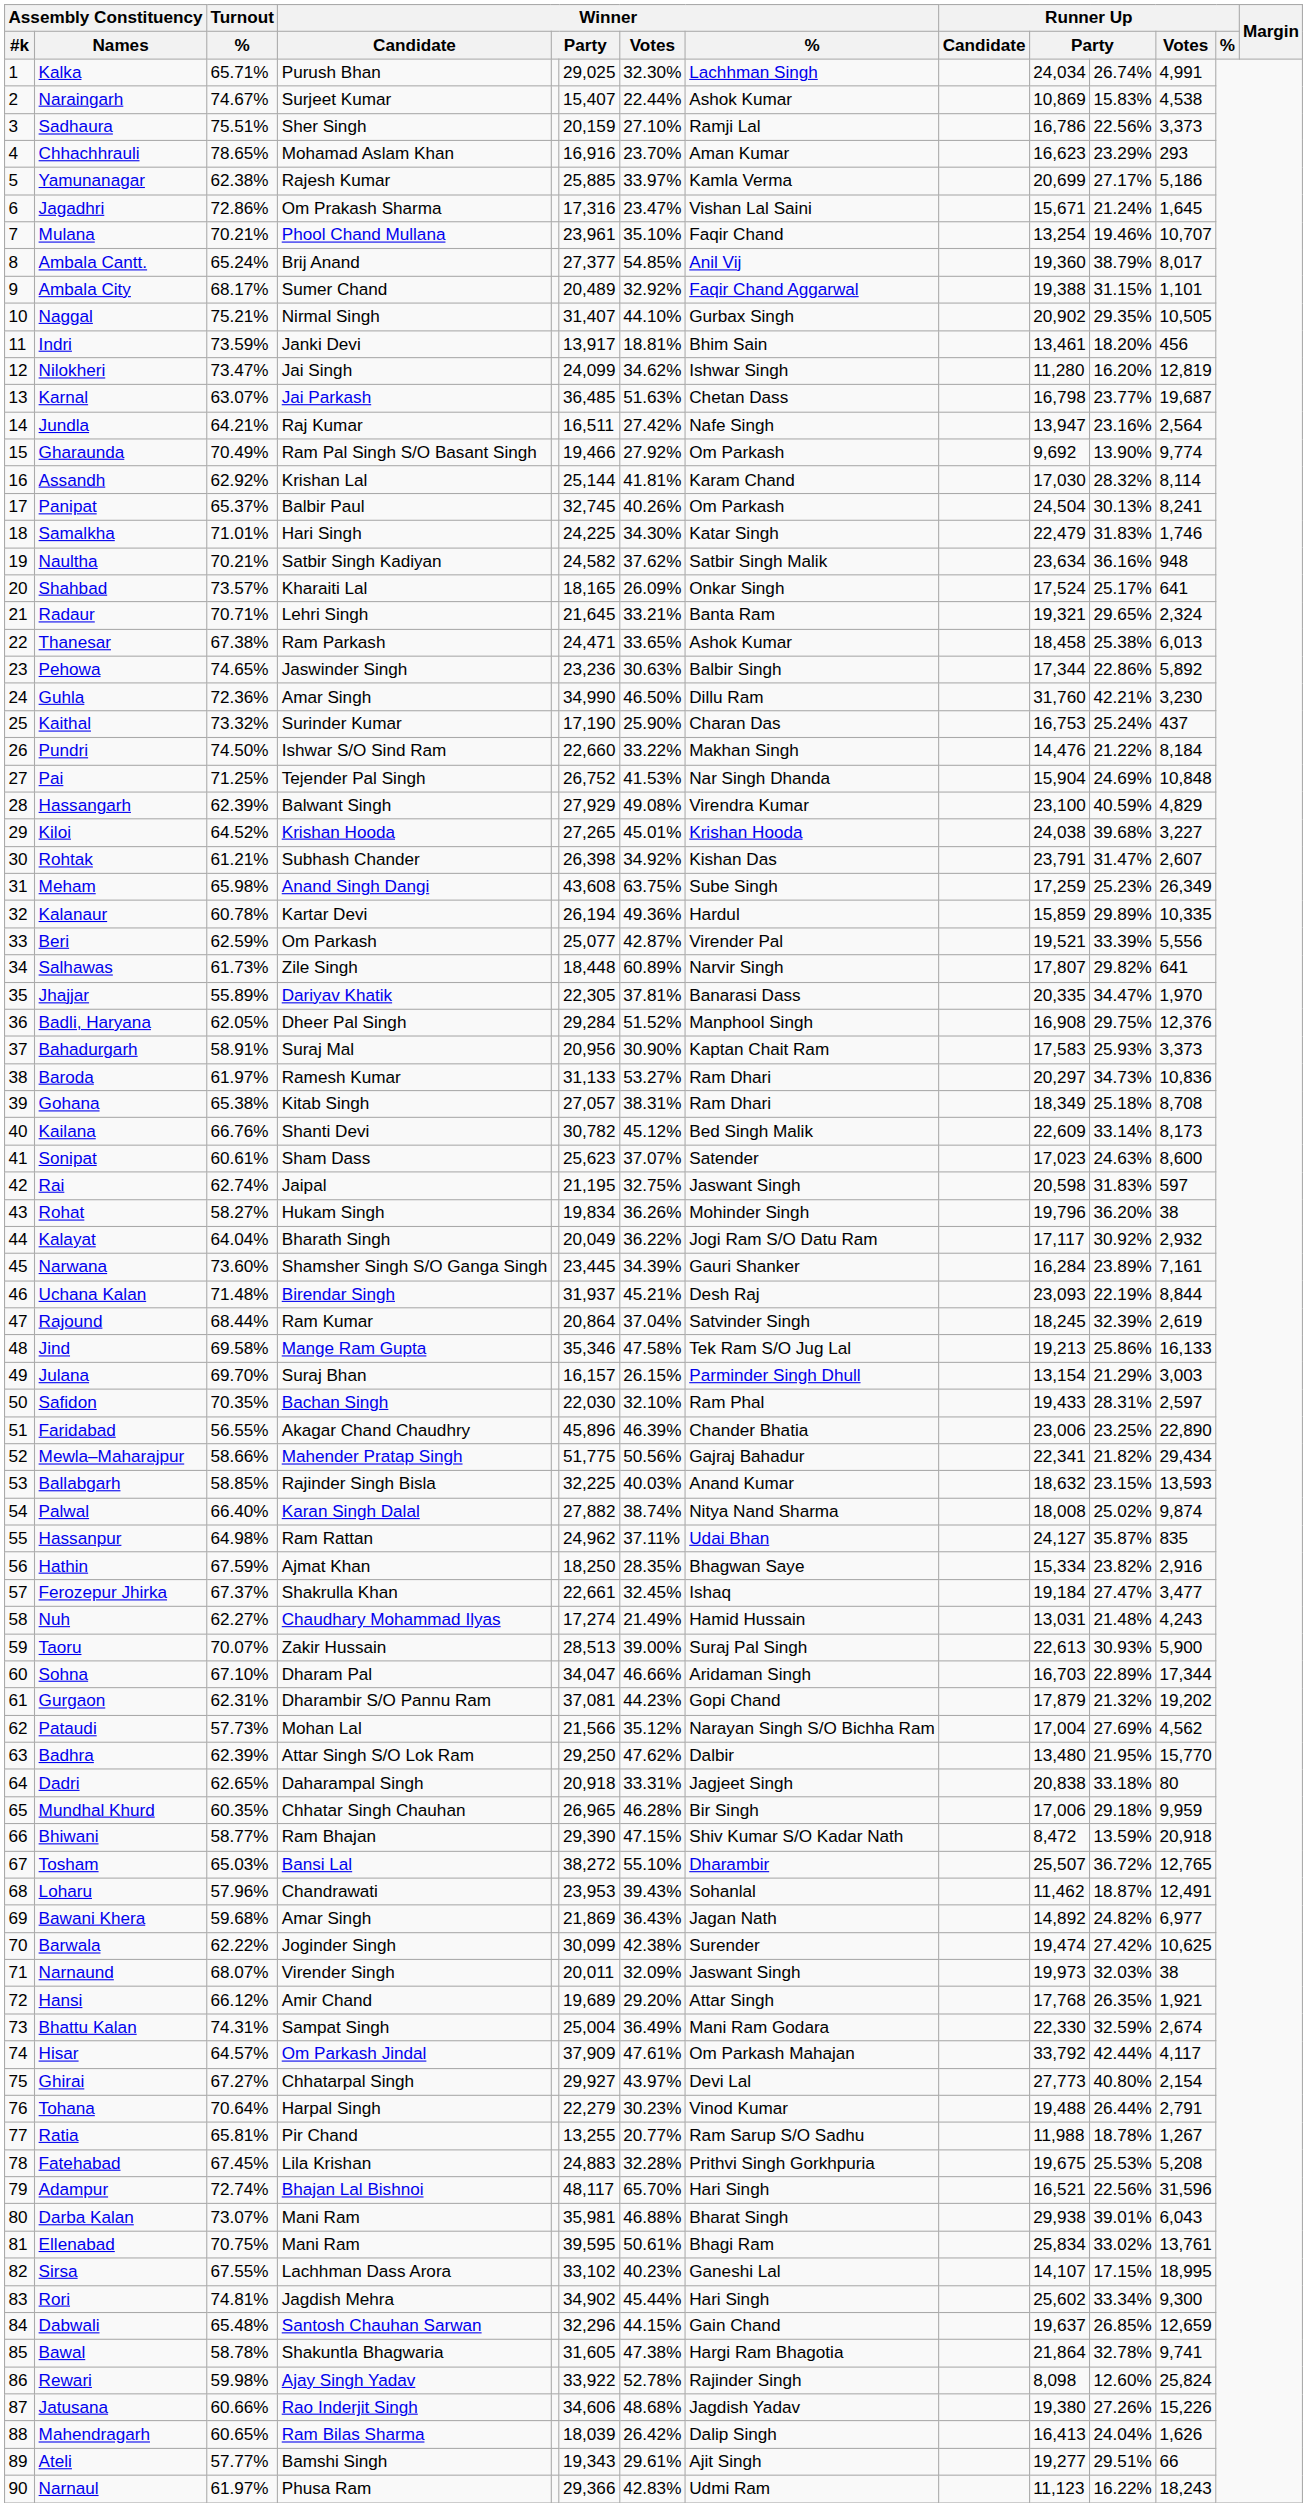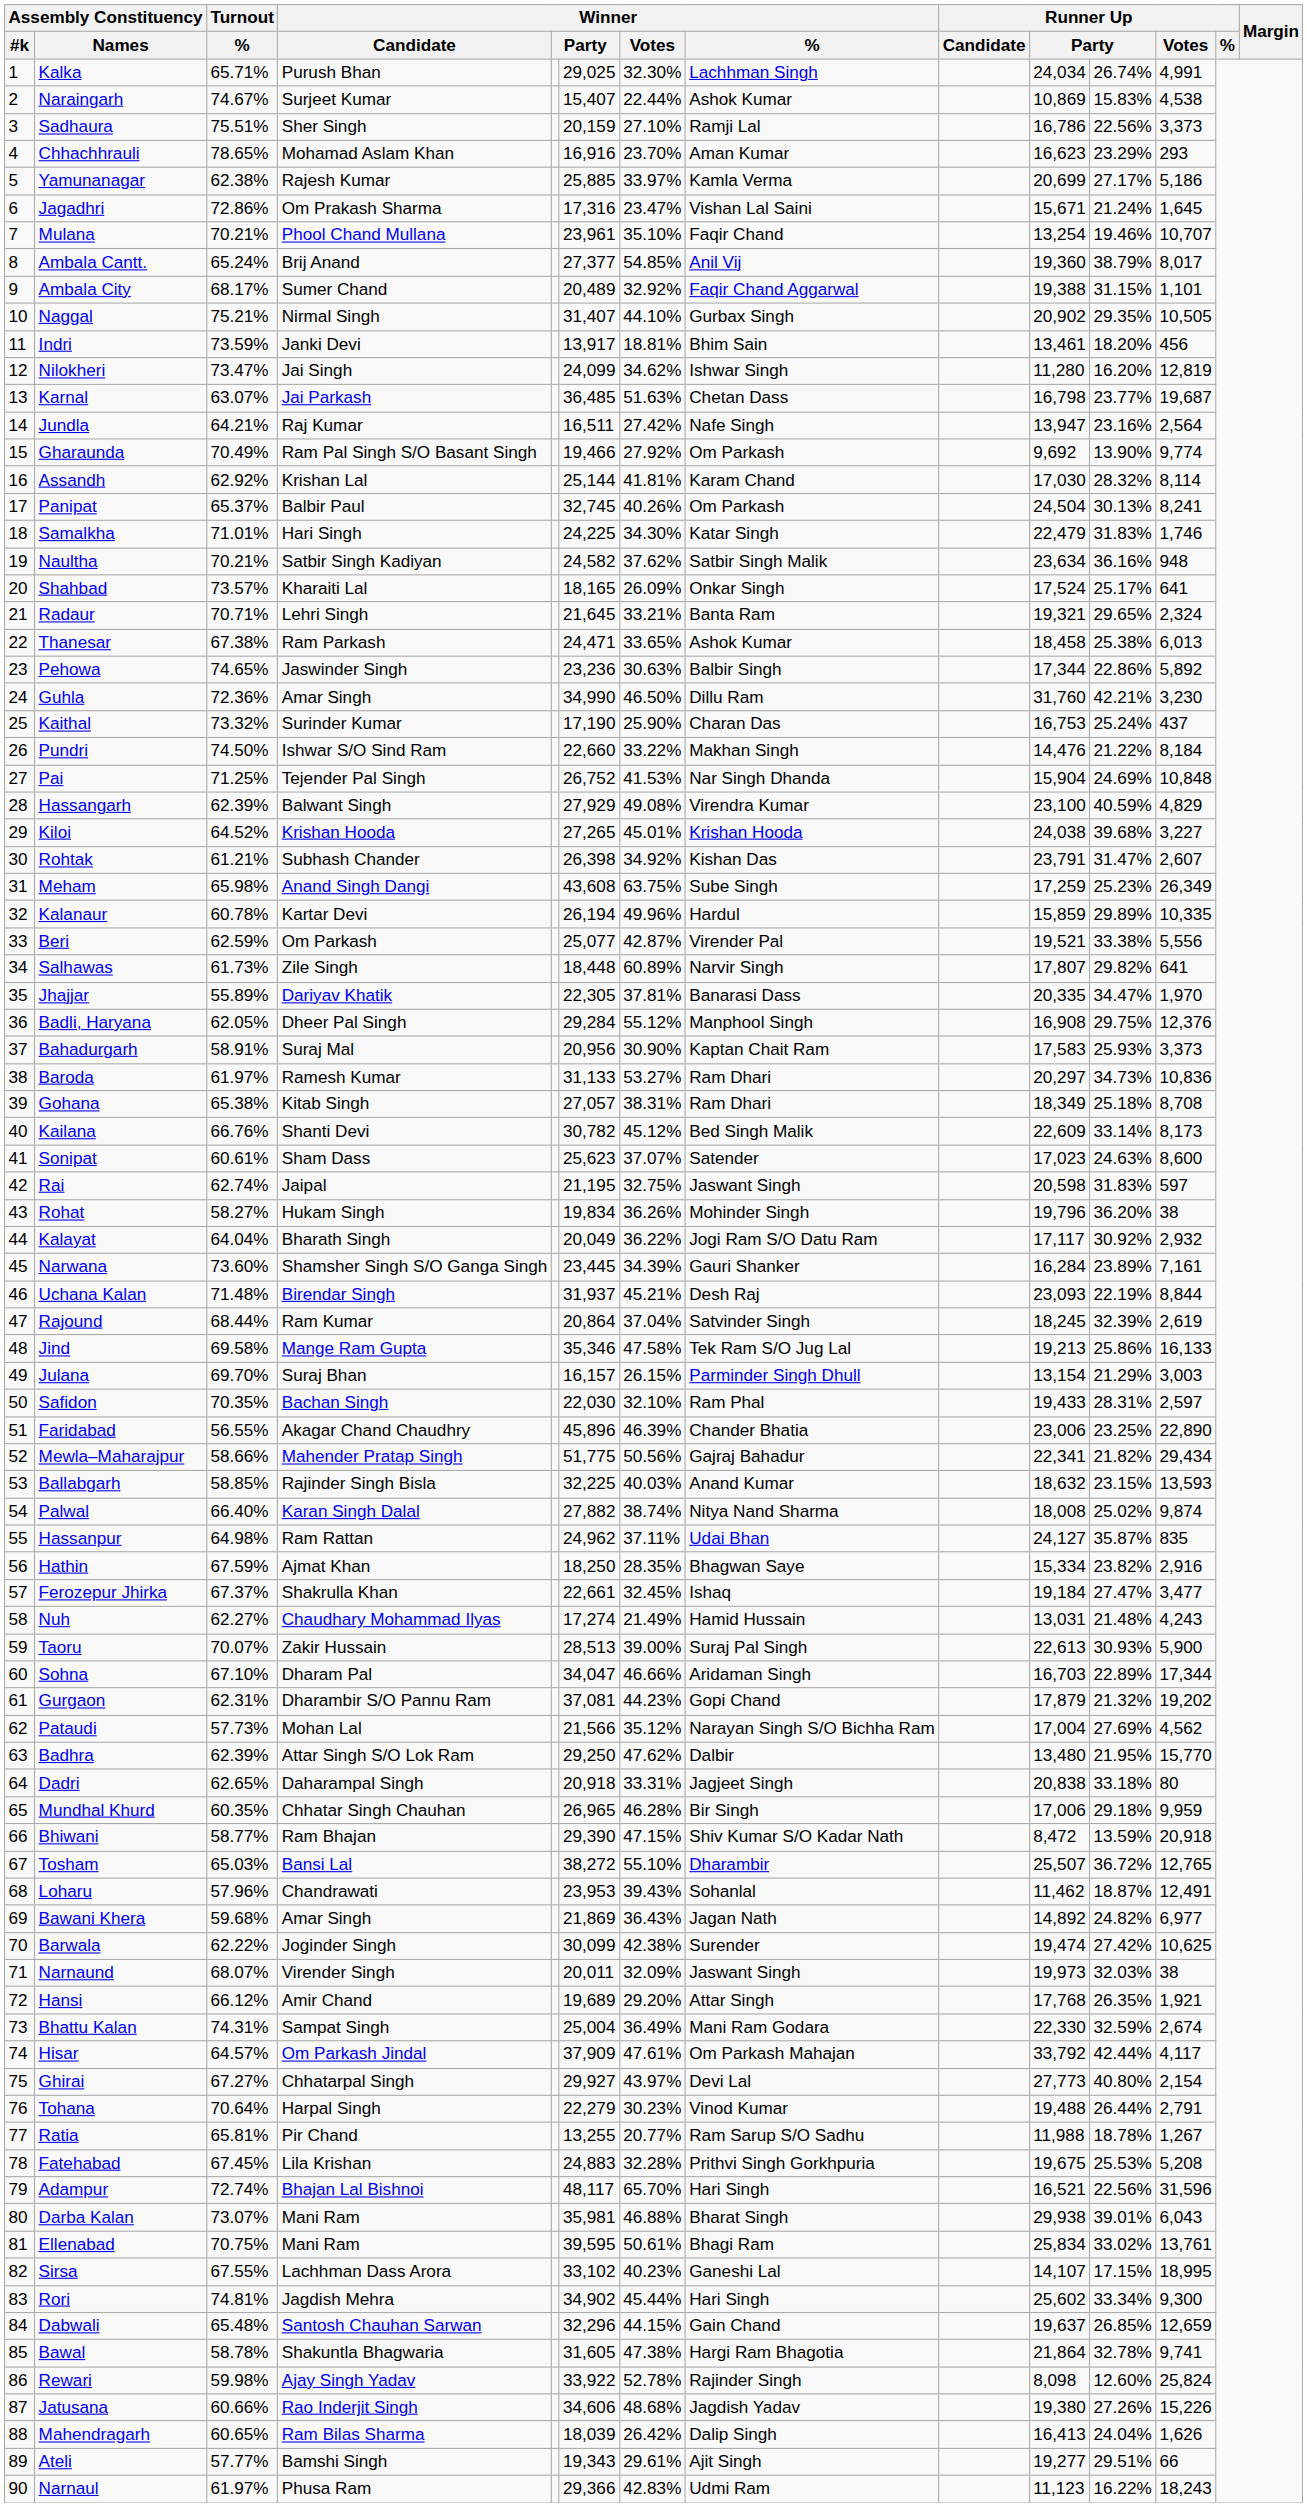Kalanaur | Winner / Votes: 49.36% -> 49.96%
Beri | column 11: 33.39% -> 33.38%
Badli, Haryana | Winner / Votes: 51.52% -> 55.12%
